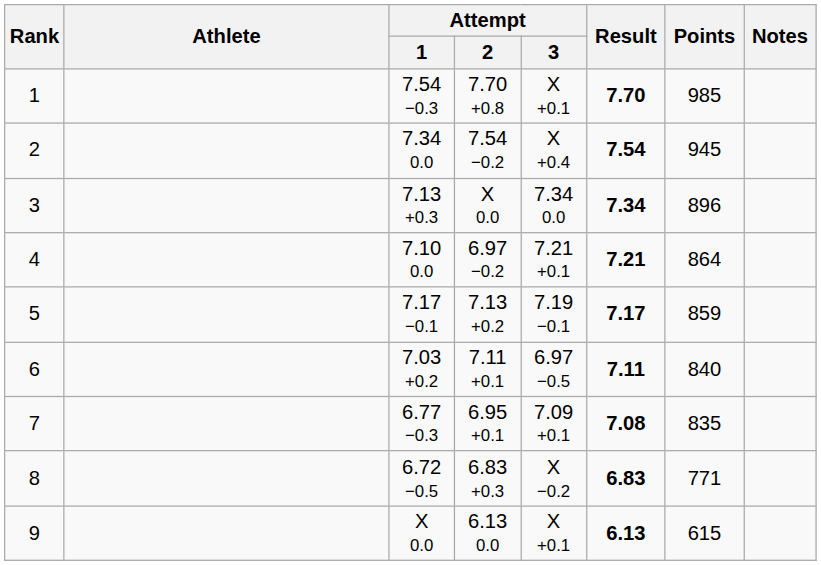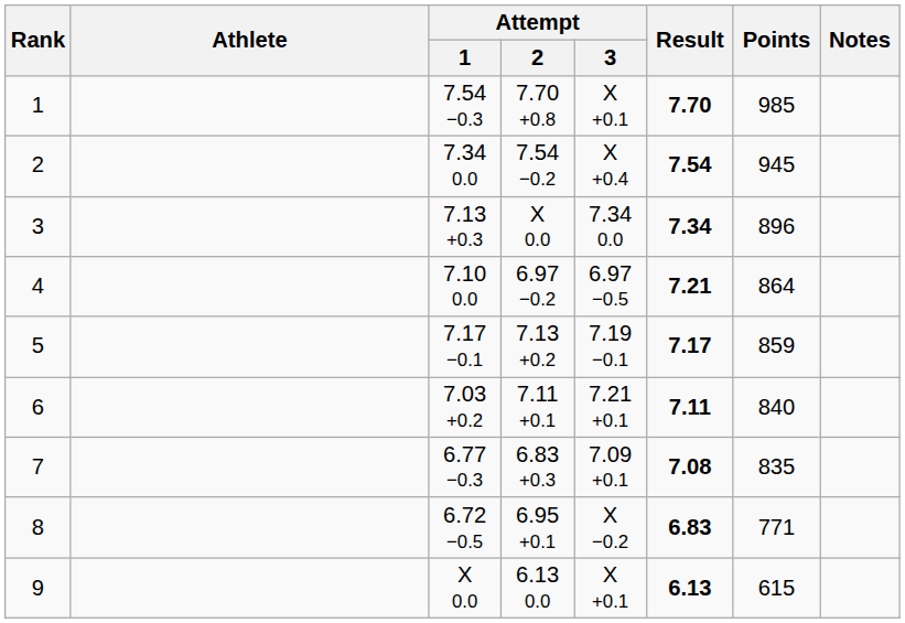4 | Attempt / 3: 7.21 +0.1 -> 6.97 −0.5
6 | Attempt / 3: 6.97 −0.5 -> 7.21 +0.1
7 | Attempt / 2: 6.95 +0.1 -> 6.83 +0.3
8 | Attempt / 2: 6.83 +0.3 -> 6.95 +0.1
